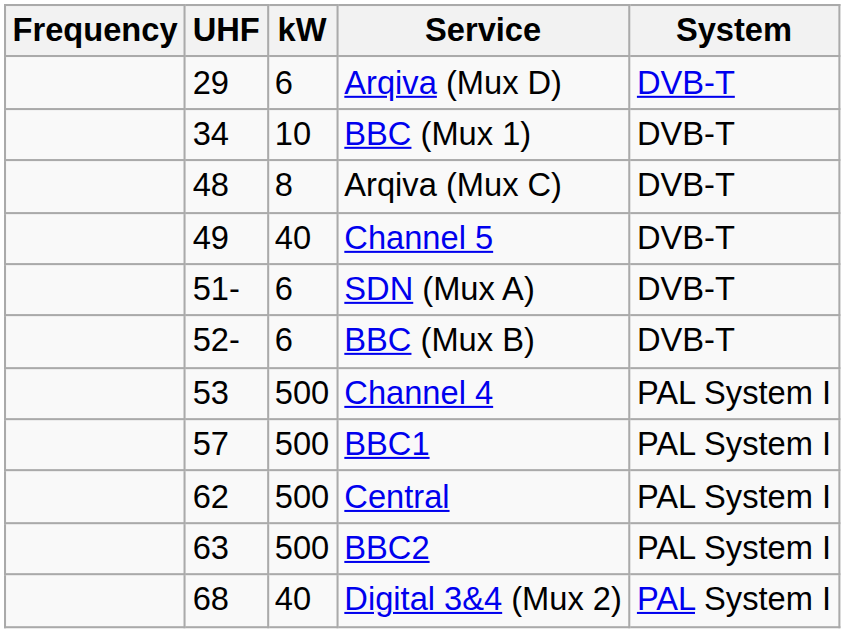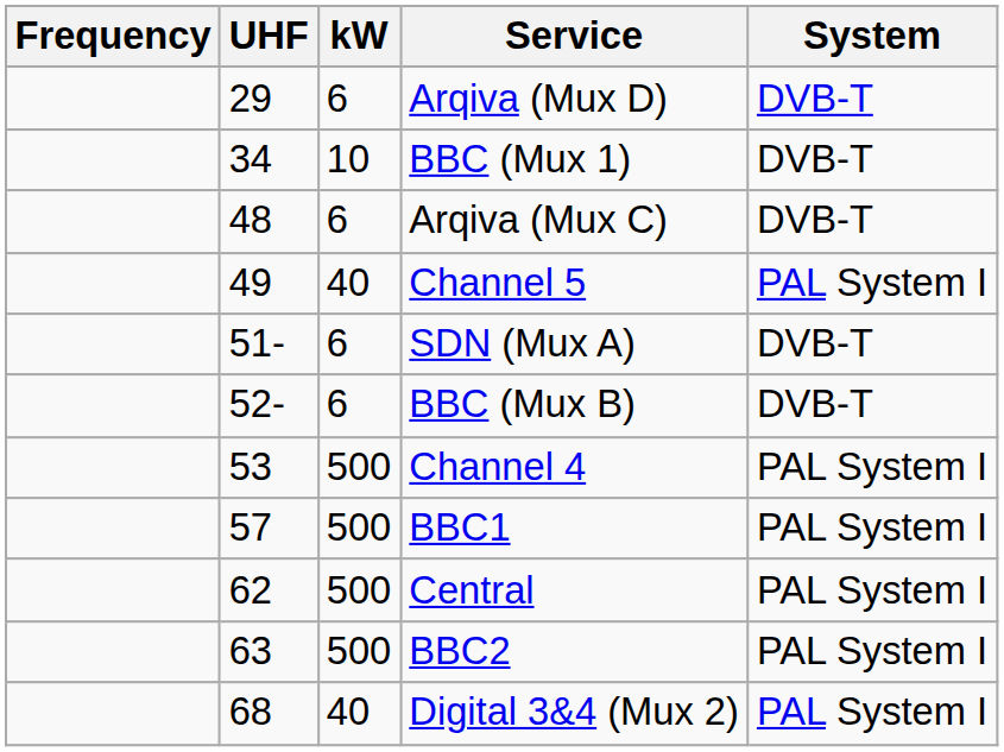Arqiva (Mux C) | kW: 8 -> 6
Channel 5 | System: DVB-T -> PAL System I
